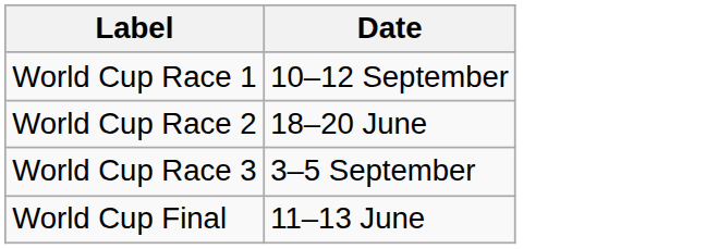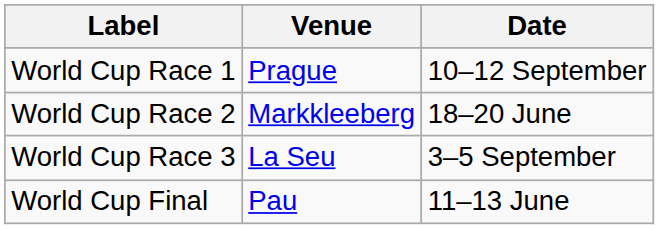+ column: Venue | Prague | Markkleeberg | La Seu | Pau
